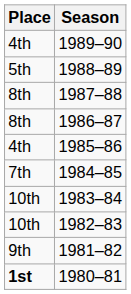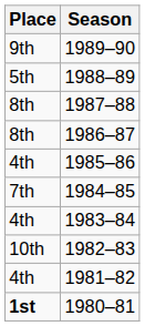1989–90 | Place: 4th -> 9th
1983–84 | Place: 10th -> 4th
1981–82 | Place: 9th -> 4th
